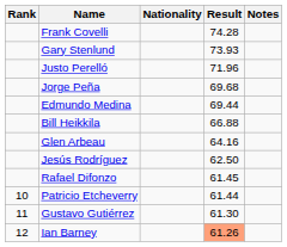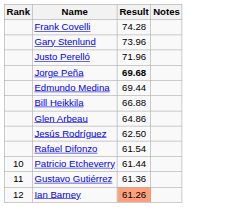- column: Nationality
Gary Stenlund | Result: 73.93 -> 73.96
Jorge Peña | Result: normal -> bold
Glen Arbeau | Result: 64.16 -> 64.86
Rafael Difonzo | Result: 61.45 -> 61.54
Gustavo Gutiérrez | Result: 61.30 -> 61.36
